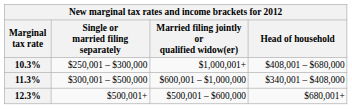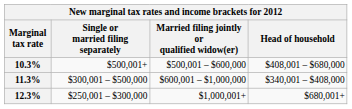10.3% | Single or married filing separately: $250,001 – $300,000 -> $500,001+
10.3% | Married filing jointly or qualified widow(er): $1,000,001+ -> $500,001 – $600,000
12.3% | Single or married filing separately: $500,001+ -> $250,001 – $300,000
12.3% | Married filing jointly or qualified widow(er): $500,001 – $600,000 -> $1,000,001+
